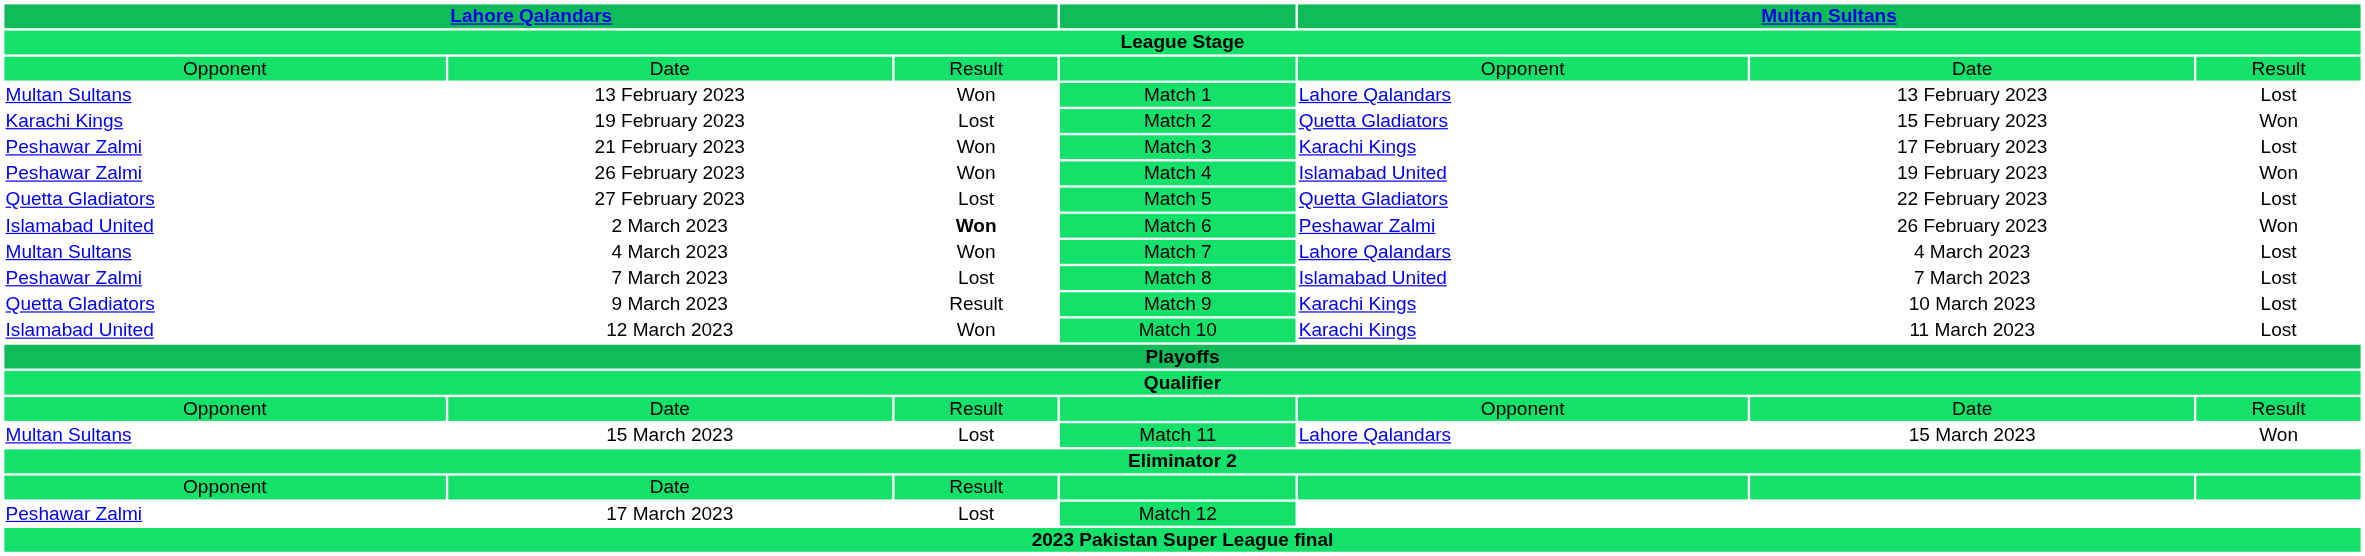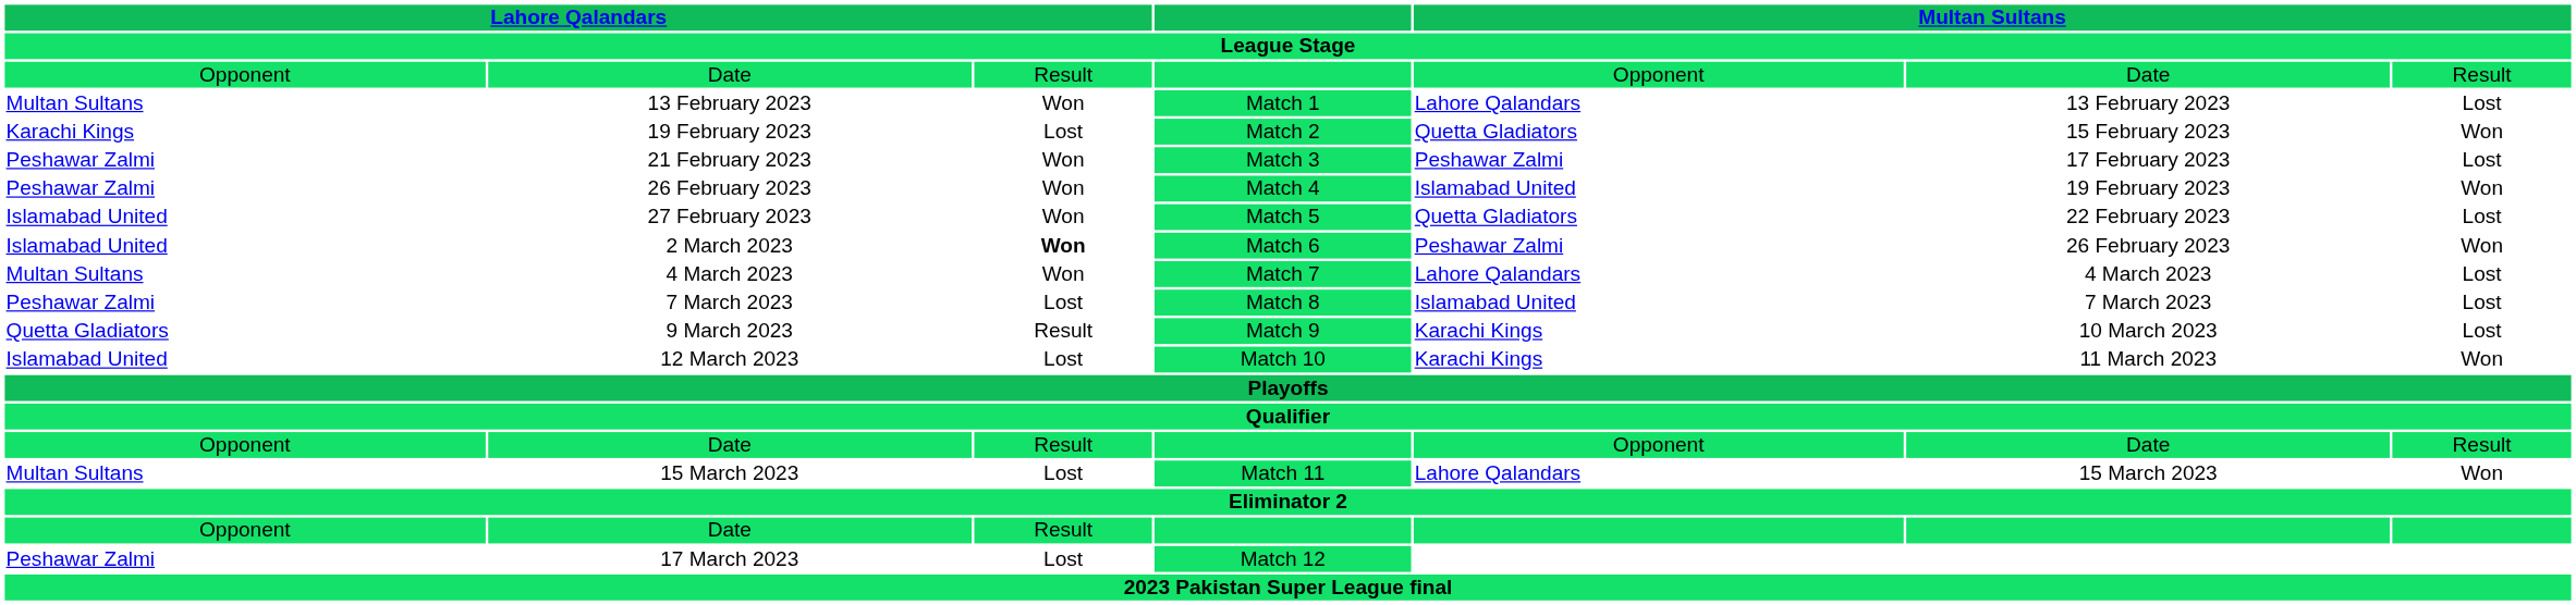21 February 2023 | column 5: Karachi Kings -> Peshawar Zalmi
27 February 2023 | column 1: Quetta Gladiators -> Islamabad United
27 February 2023 | column 3: Lost -> Won
12 March 2023 | column 3: Won -> Lost
12 March 2023 | column 7: Lost -> Won
